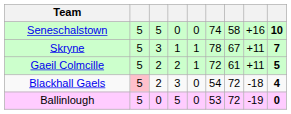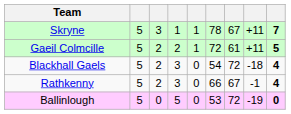- row: Seneschalstown | 5 | 5 | 0 | 0 | 74 | 58 | +16 | 10
Blackhall Gaels | column 2: pink background -> no background
+ row: Rathkenny | 5 | 2 | 3 | 0 | 66 | 67 | -1 | 4
